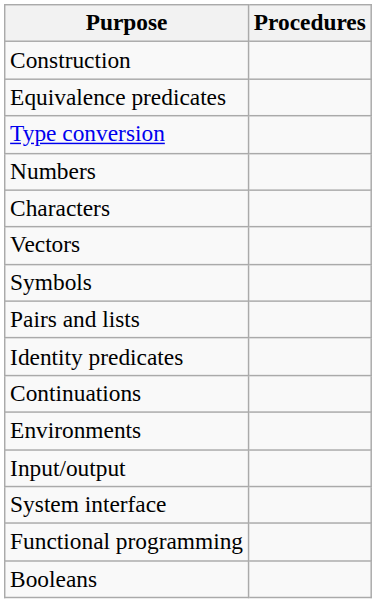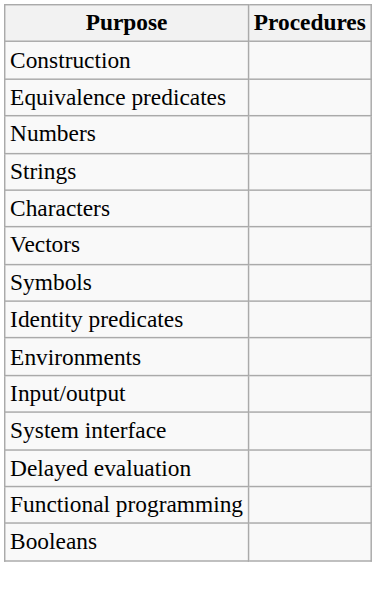- row: Type conversion
+ row: Strings
- row: Pairs and lists
- row: Continuations
+ row: Delayed evaluation
